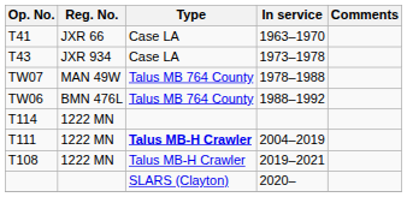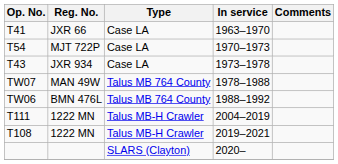+ row: T54 | MJT 722P | Case LA | 1970–1973
- row: T114 | 1222 MN
T111 | Type: bold -> normal
